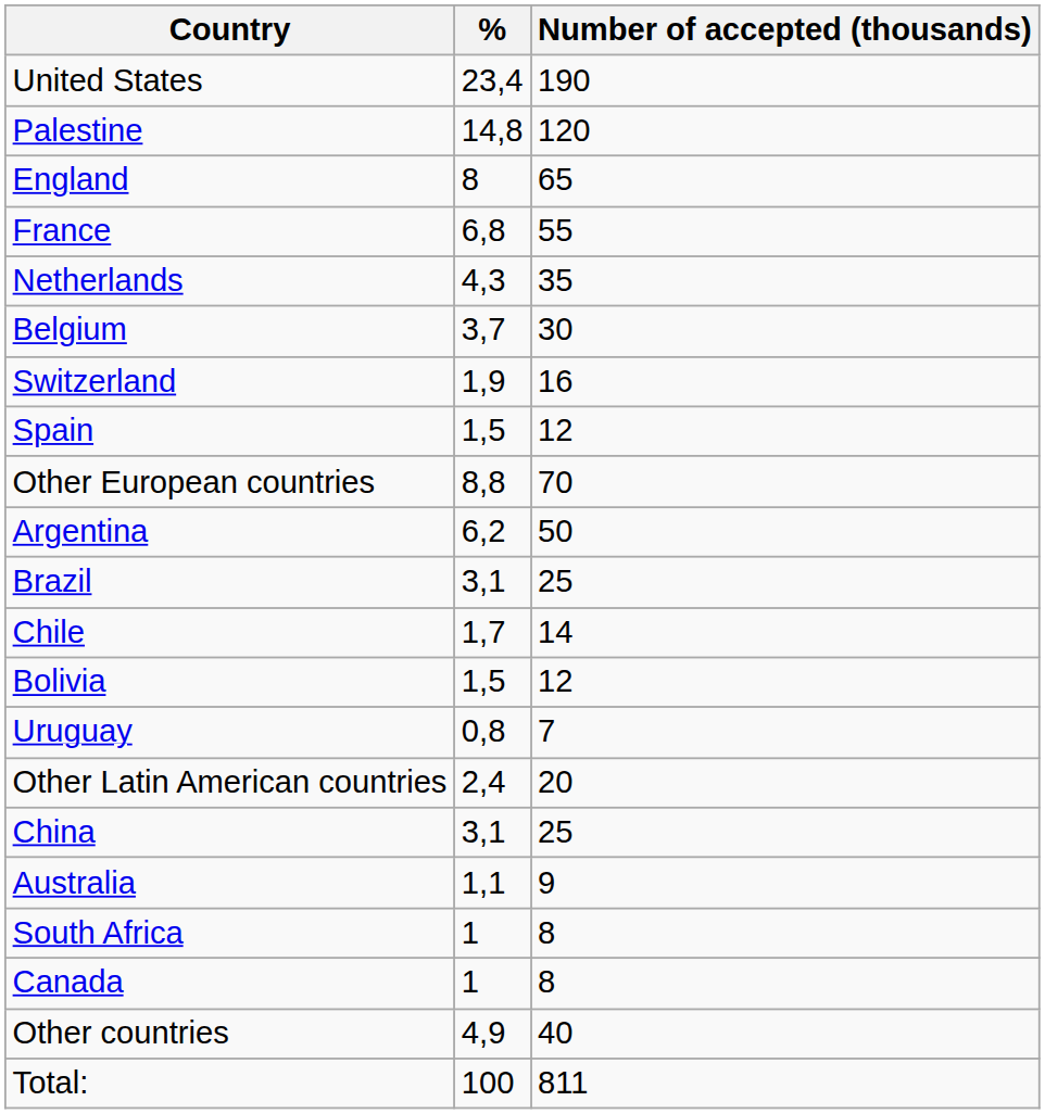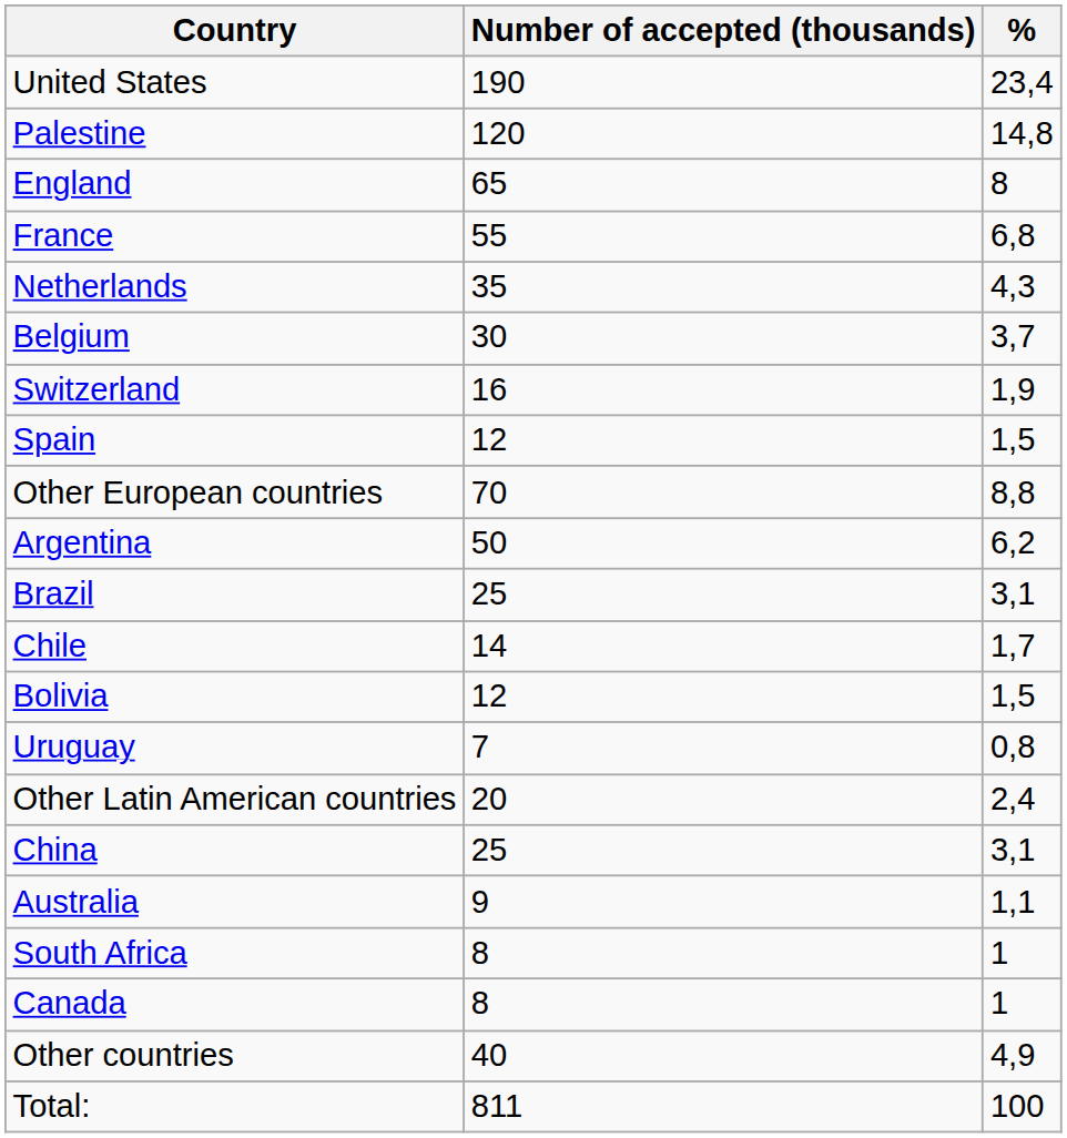columns swapped: Number of accepted (thousands) <-> %
